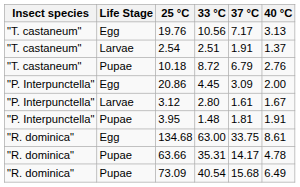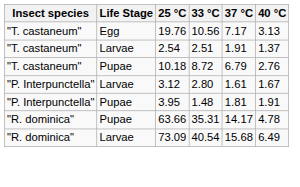- row: "P. Interpunctella" | Egg | 20.86 | 4.45 | 3.09 | 2.00
- row: "R. dominica" | Egg | 134.68 | 63.00 | 33.75 | 8.61
73.09 | Life Stage: Pupae -> Larvae
